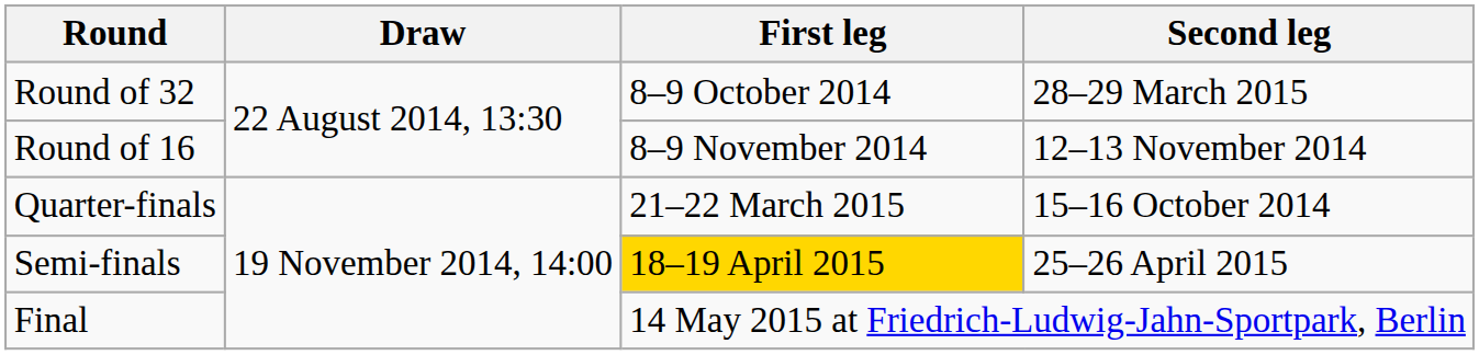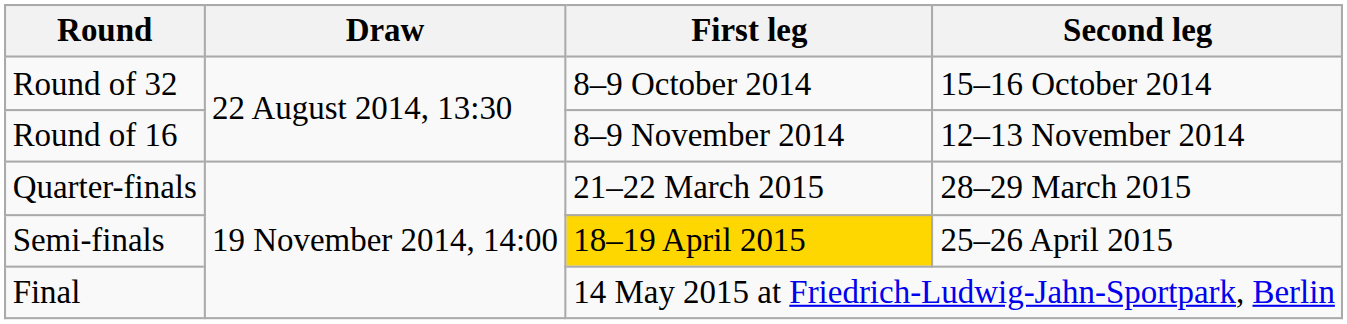Round of 32 | Second leg: 28–29 March 2015 -> 15–16 October 2014
Quarter-finals | Second leg: 15–16 October 2014 -> 28–29 March 2015
